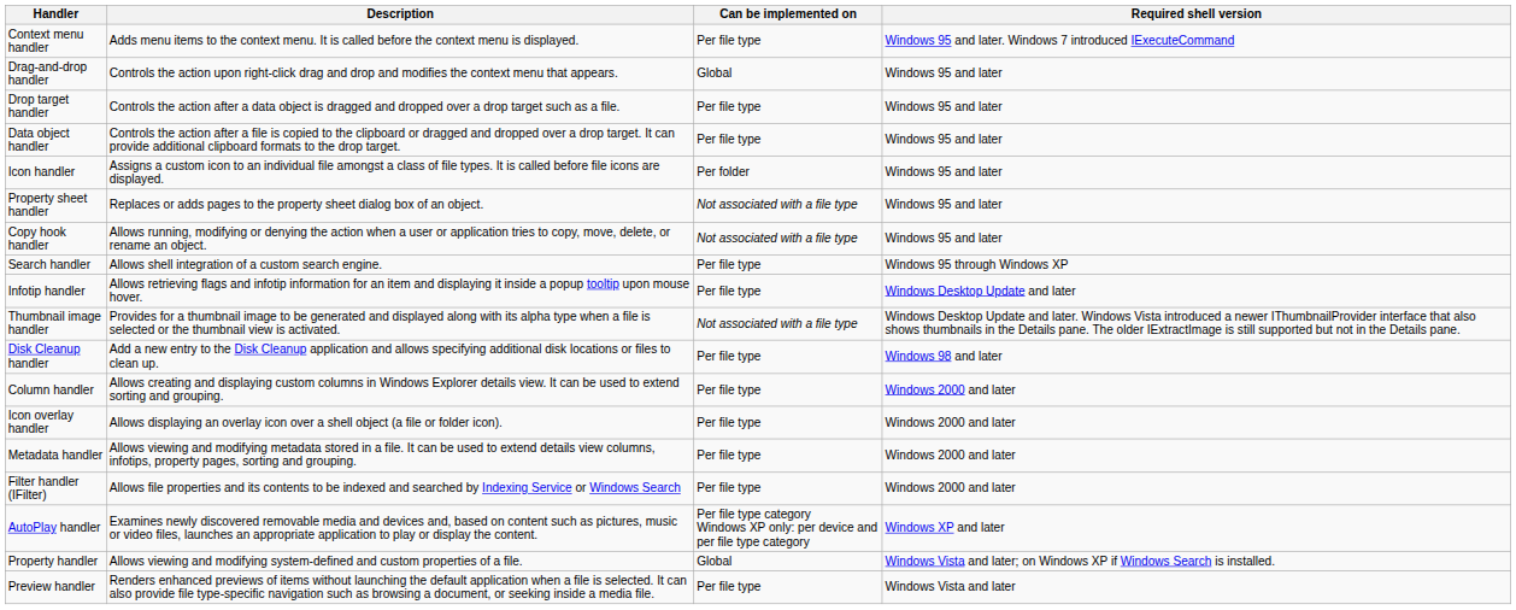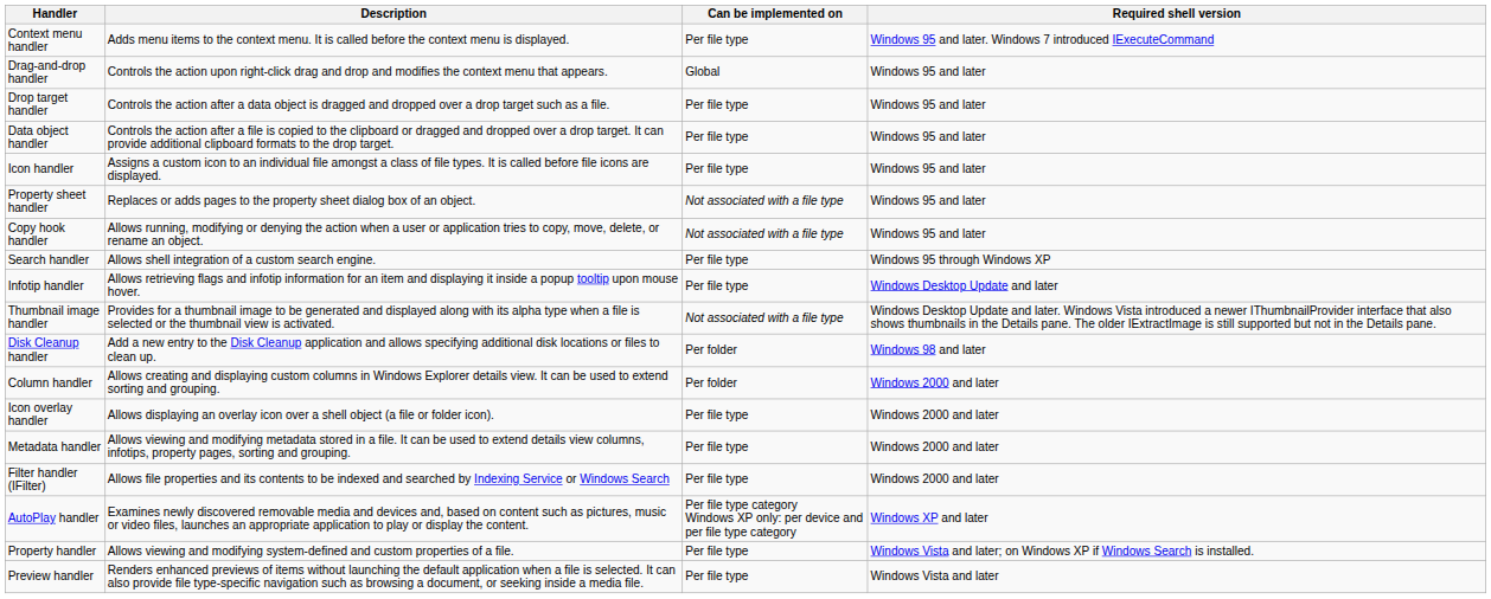Icon handler | Can be implemented on: Per folder -> Per file type
Disk Cleanup handler | Can be implemented on: Per file type -> Per folder
Column handler | Can be implemented on: Per file type -> Per folder
Property handler | Can be implemented on: Global -> Per file type
